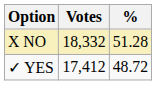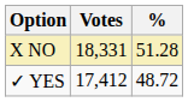X NO | Votes: 18,332 -> 18,331
